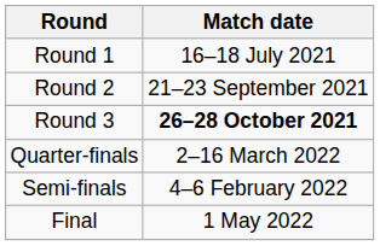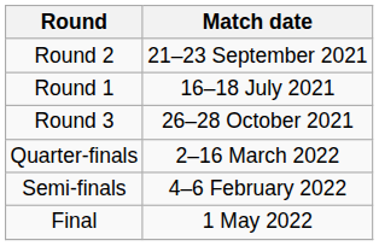rows swapped: Round 1 <-> Round 2
Round 3 | Match date: bold -> normal
